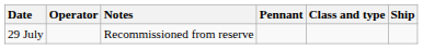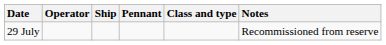columns swapped: Ship <-> Notes
